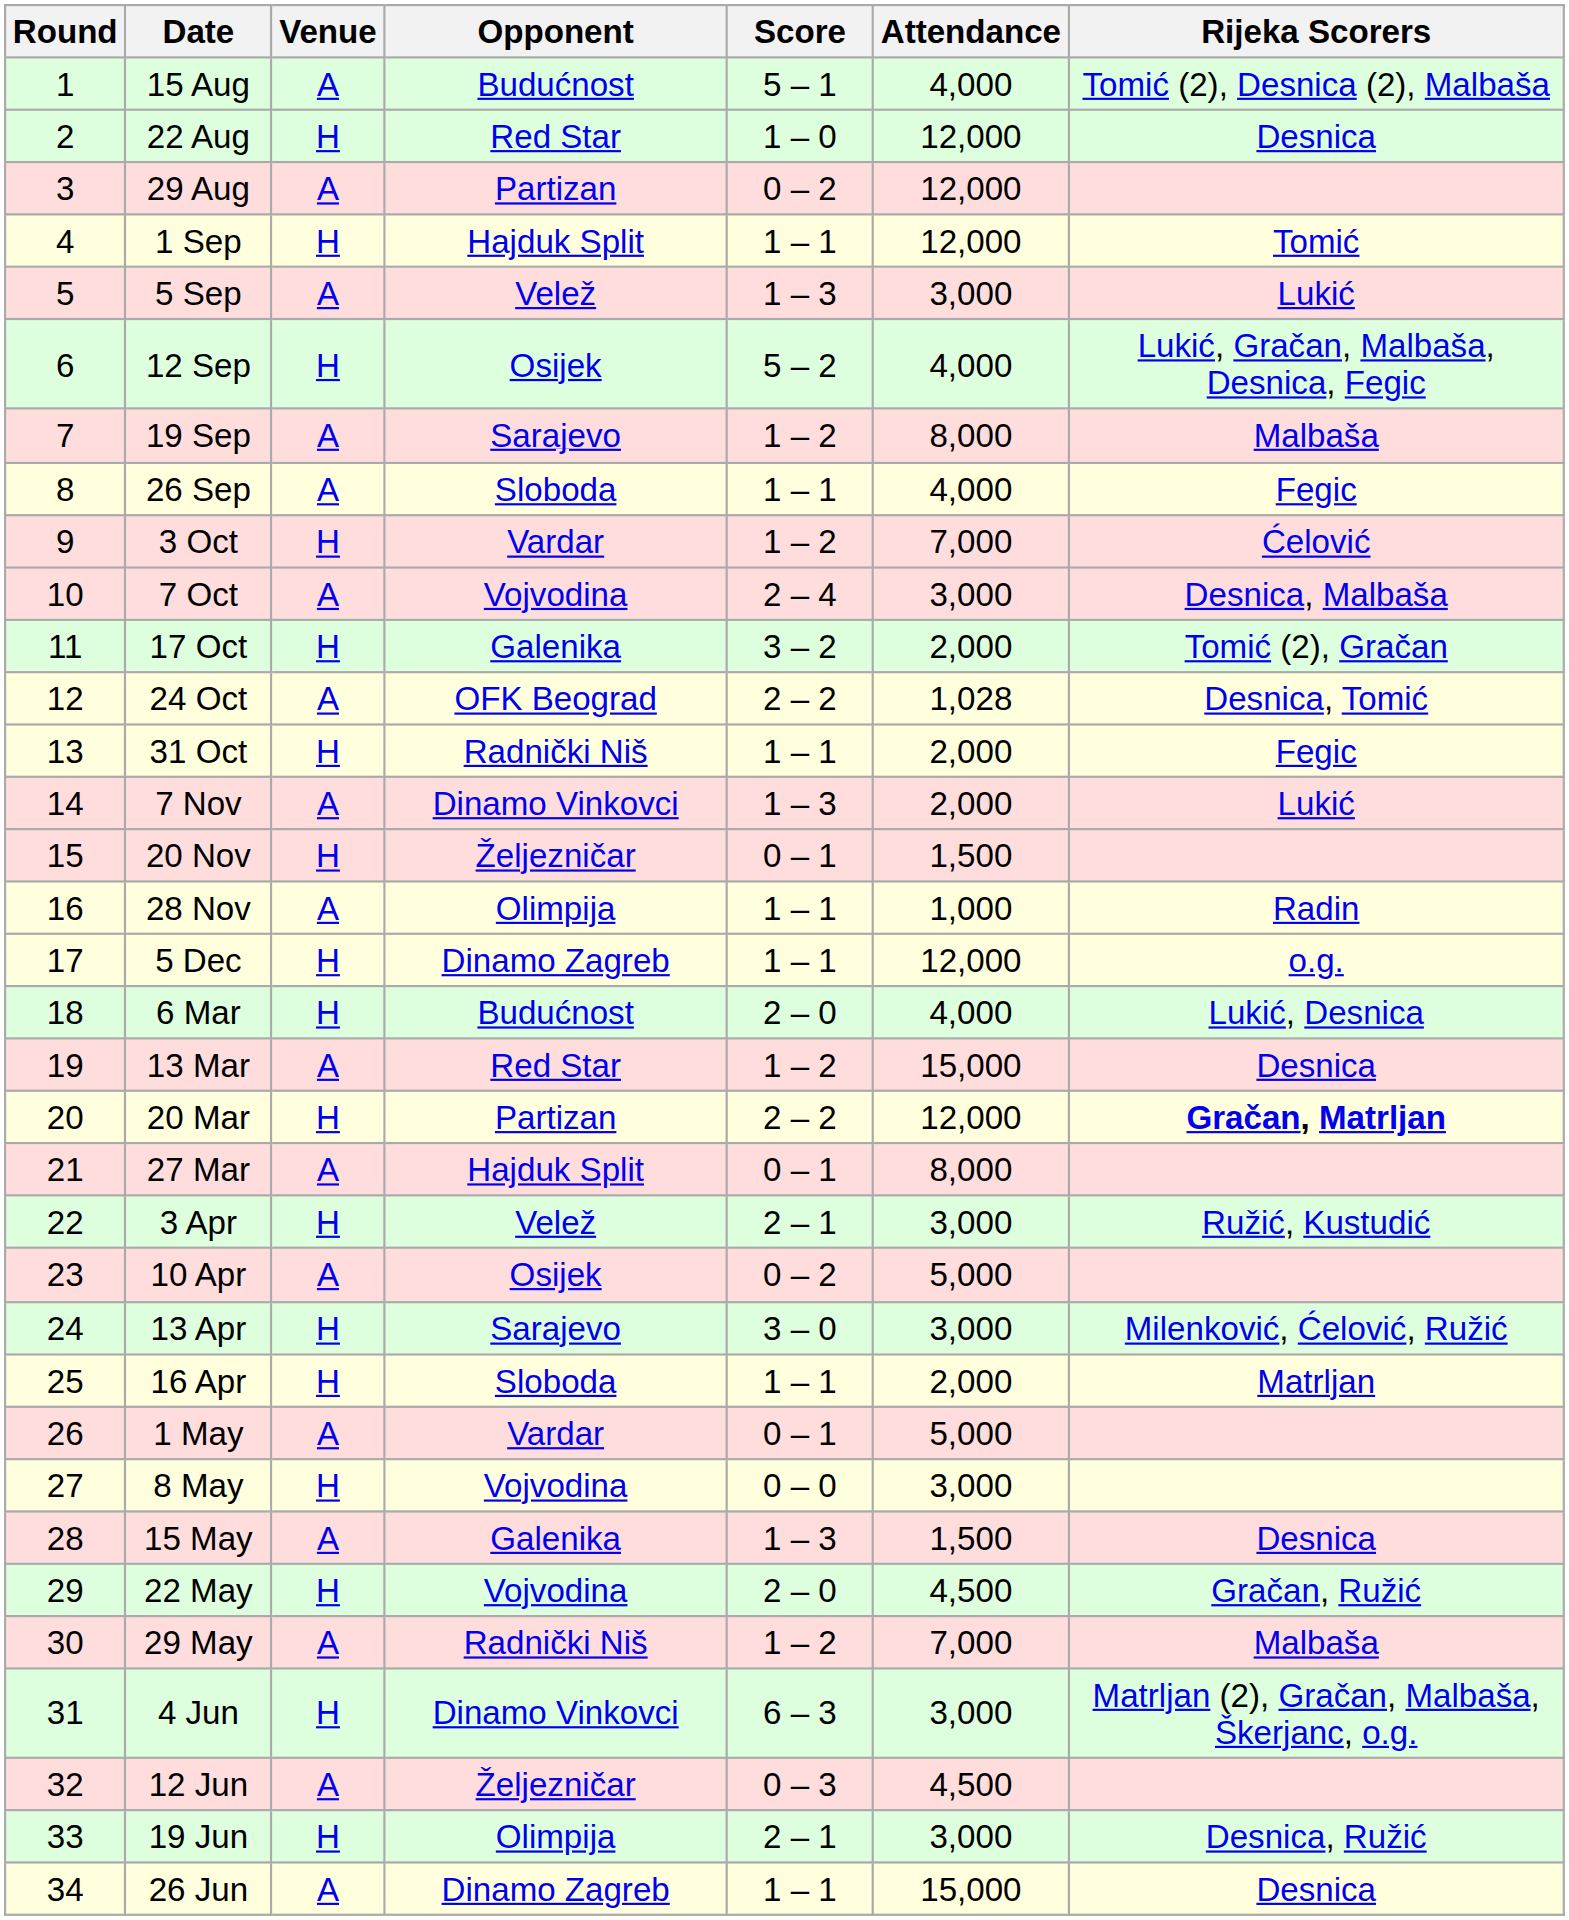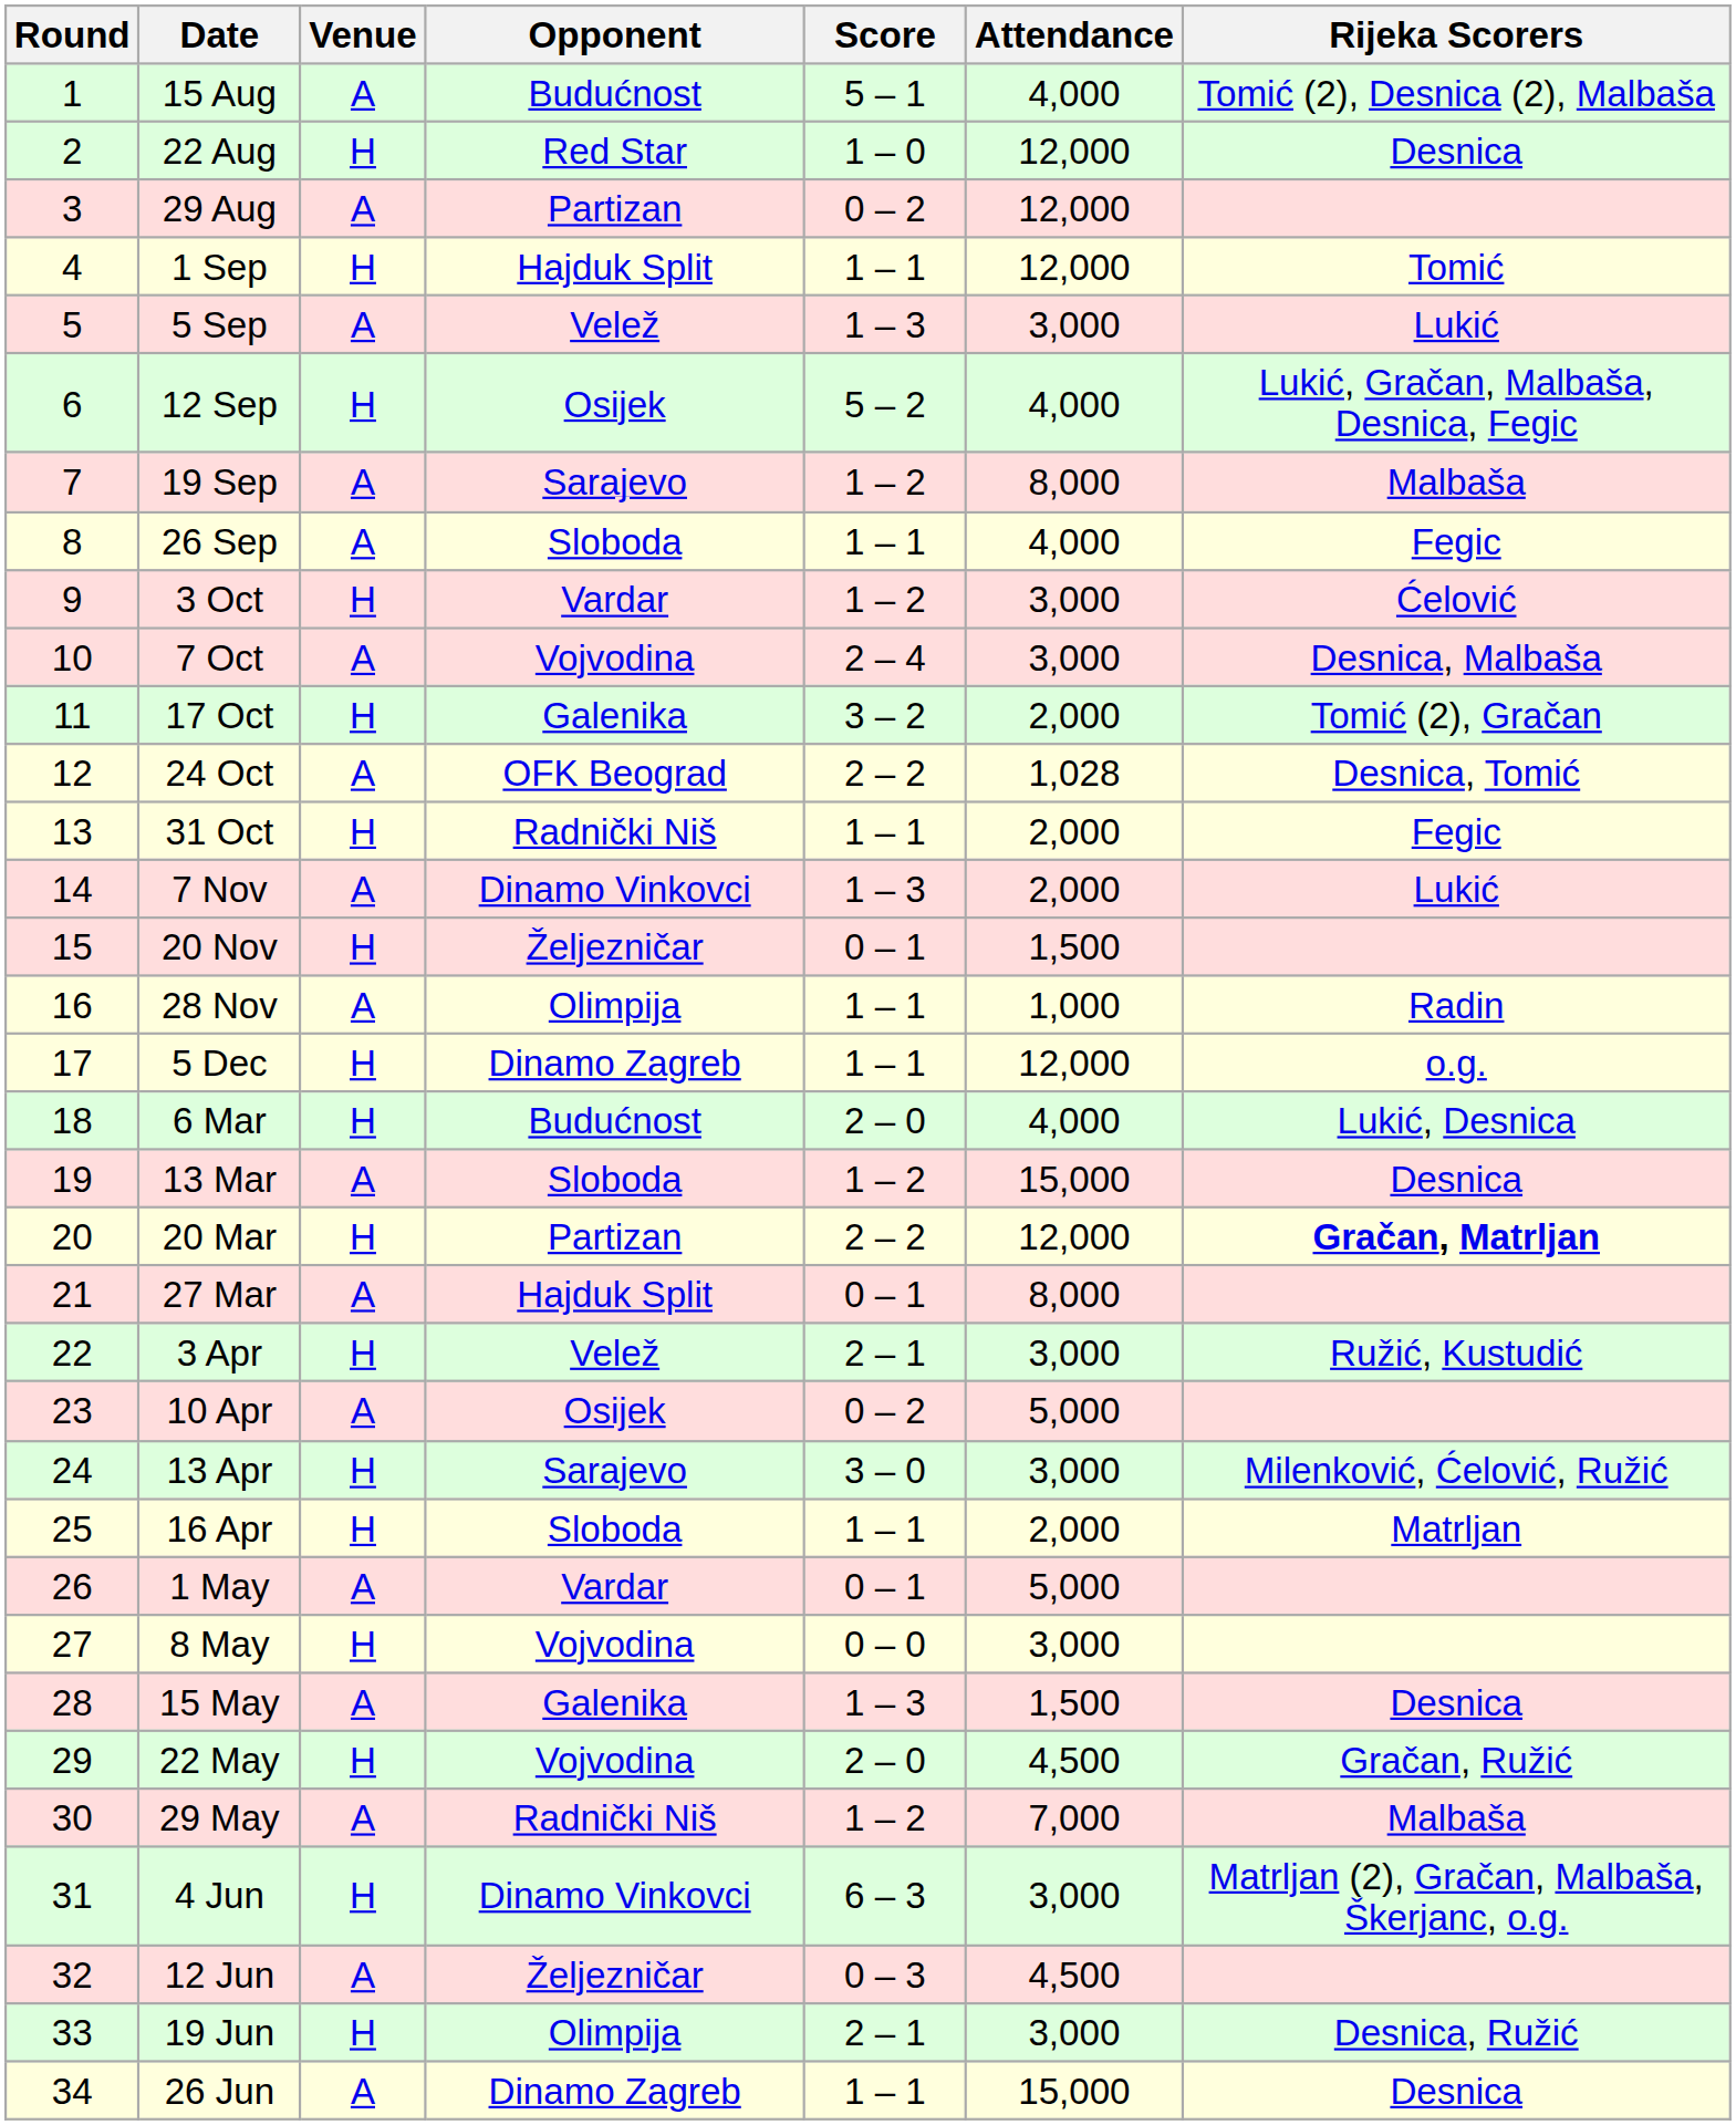3 Oct | Attendance: 7,000 -> 3,000
13 Mar | Opponent: Red Star -> Sloboda
